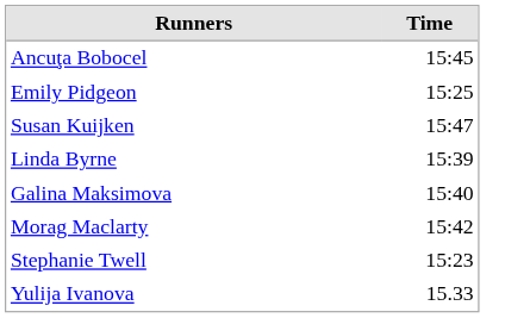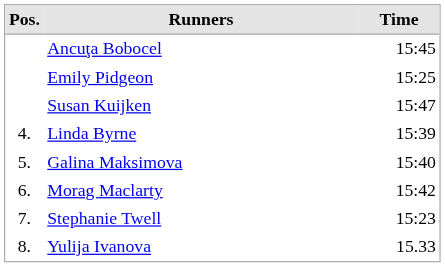+ column: Pos. | 4. | 5. | 6. | 7. | 8.
